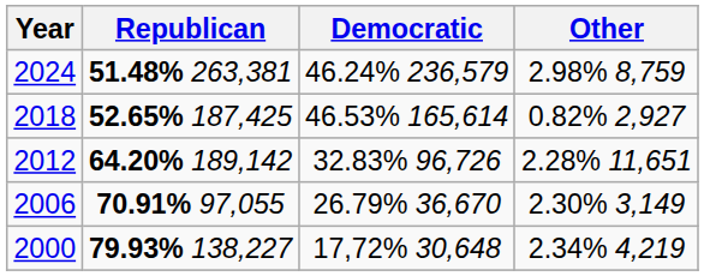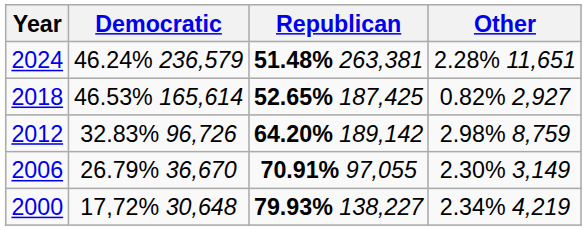columns swapped: Democratic <-> Republican
2024 | Other: 2.98% 8,759 -> 2.28% 11,651
2012 | Other: 2.28% 11,651 -> 2.98% 8,759
